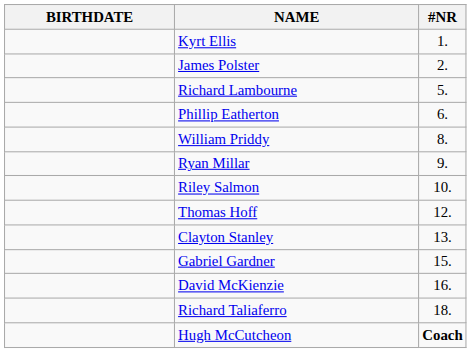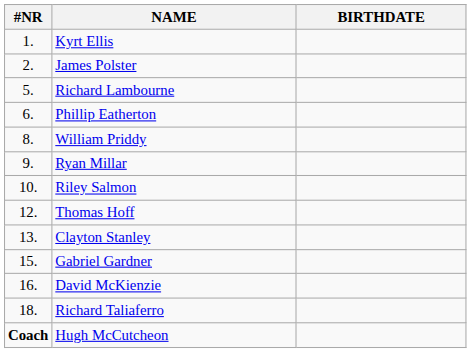columns swapped: #NR <-> BIRTHDATE
